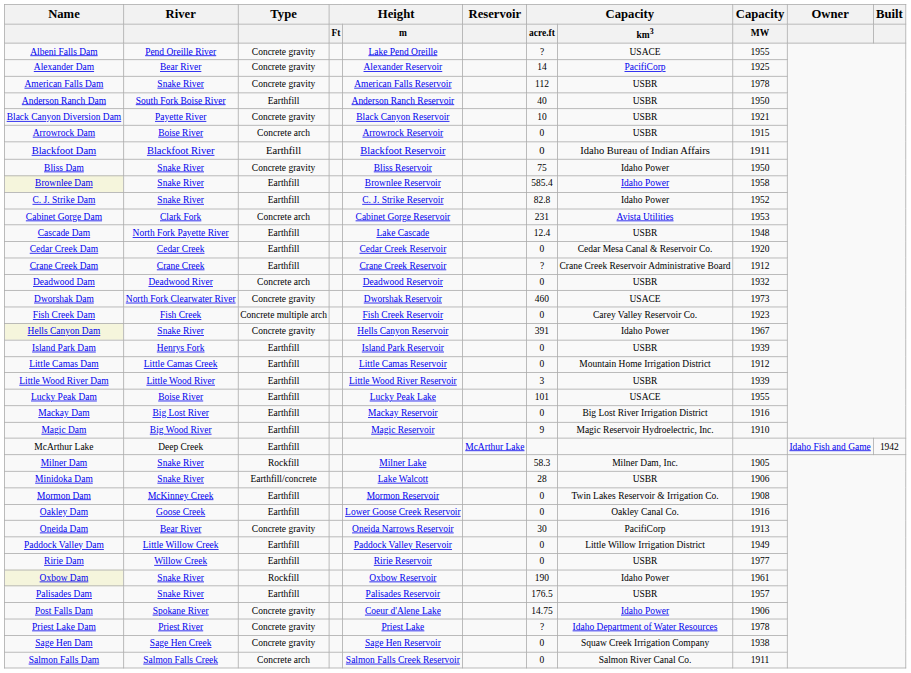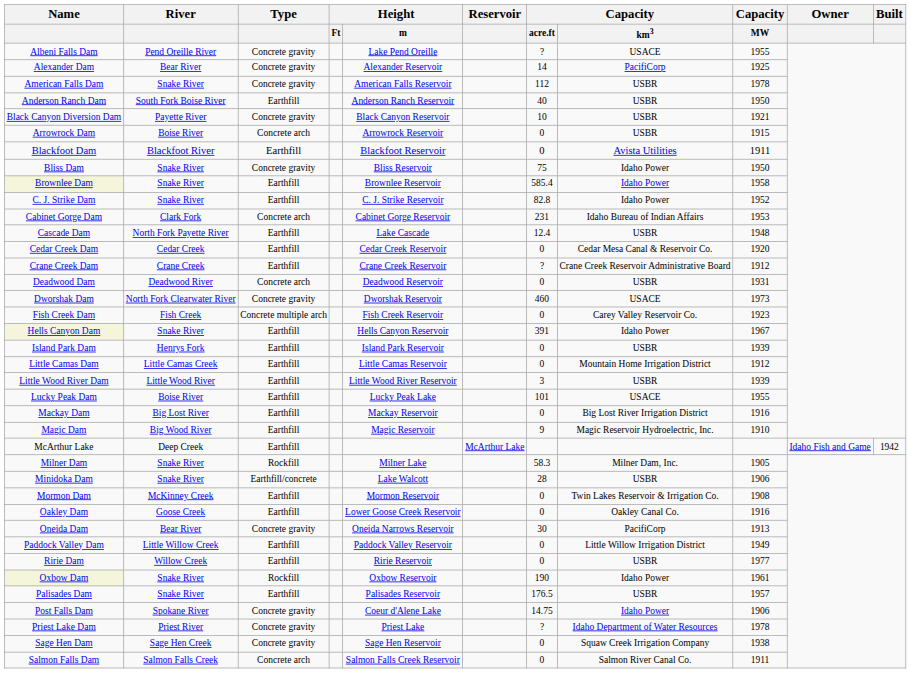Blackfoot Dam | Capacity / km3: Idaho Bureau of Indian Affairs -> Avista Utilities
Cabinet Gorge Dam | Capacity / km3: Avista Utilities -> Idaho Bureau of Indian Affairs
Deadwood Dam | Capacity / MW: 1932 -> 1931
Hells Canyon Dam | Type: Concrete gravity -> Earthfill
